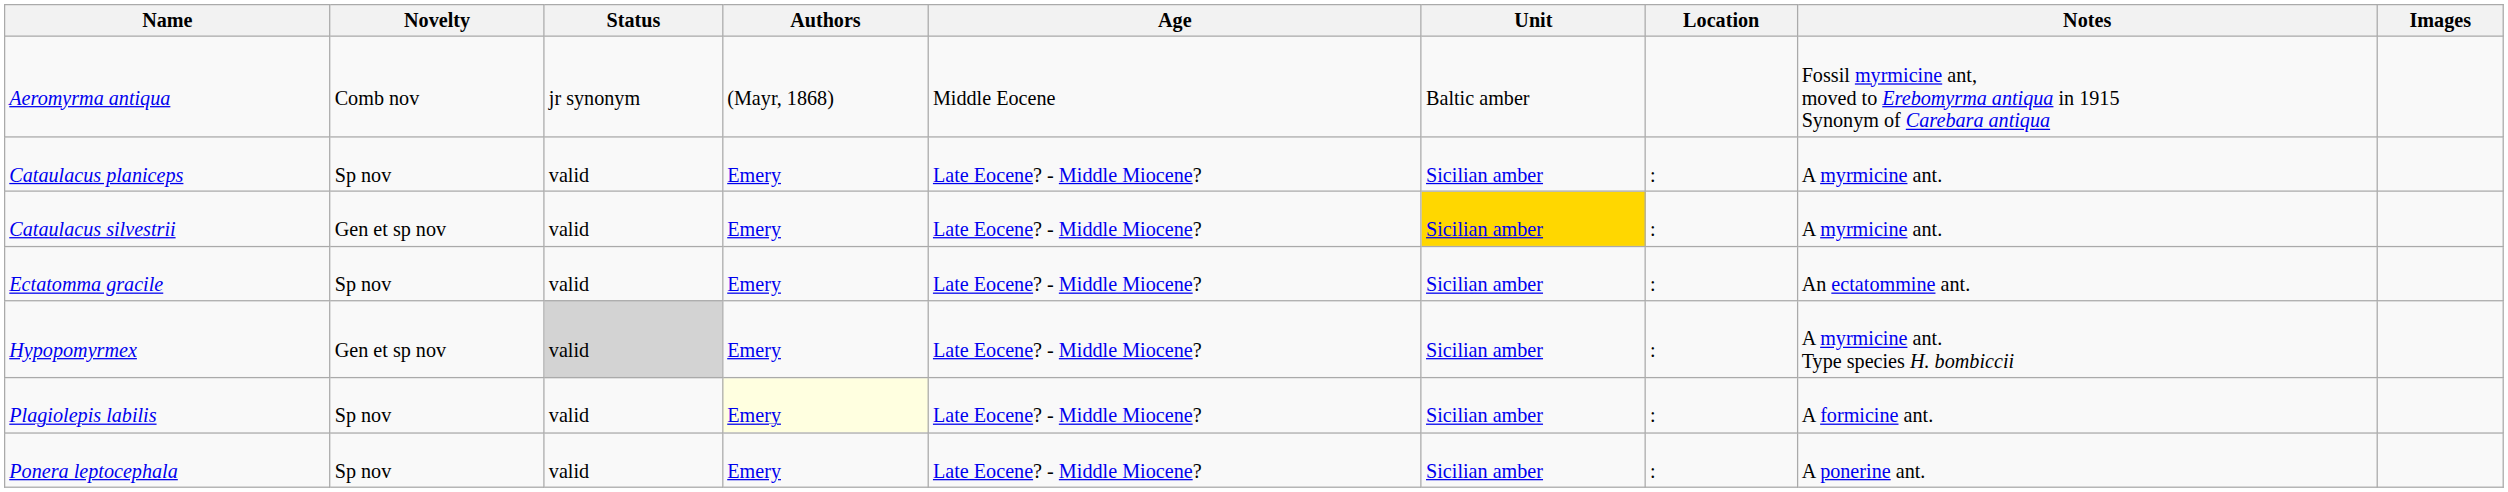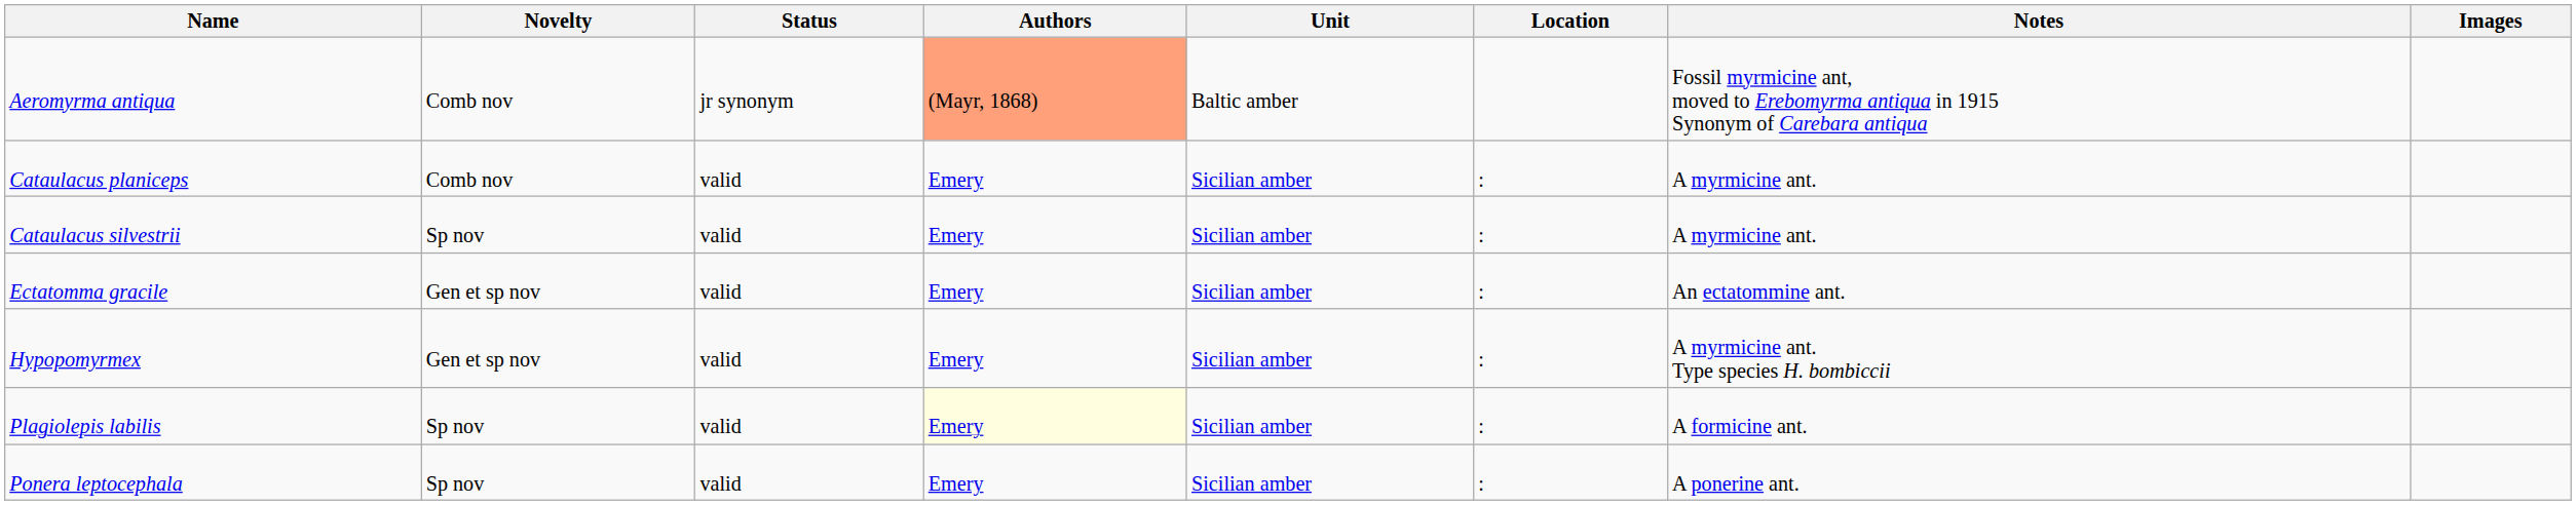- column: Age | Middle Eocene | Late Eocene? - Middle Miocene? | Late Eocene? - Middle Miocene? | Late Eocene? - Middle Miocene? | Late Eocene? - Middle Miocene? | Late Eocene? - Middle Miocene? | Late Eocene? - Middle Miocene?
Aeromyrma antiqua | Authors: no background -> lightsalmon background
Cataulacus planiceps | Novelty: Sp nov -> Comb nov
Cataulacus silvestrii | Novelty: Gen et sp nov -> Sp nov
Cataulacus silvestrii | Unit: gold background -> no background
Ectatomma gracile | Novelty: Sp nov -> Gen et sp nov
Hypopomyrmex | Status: lightgrey background -> no background
